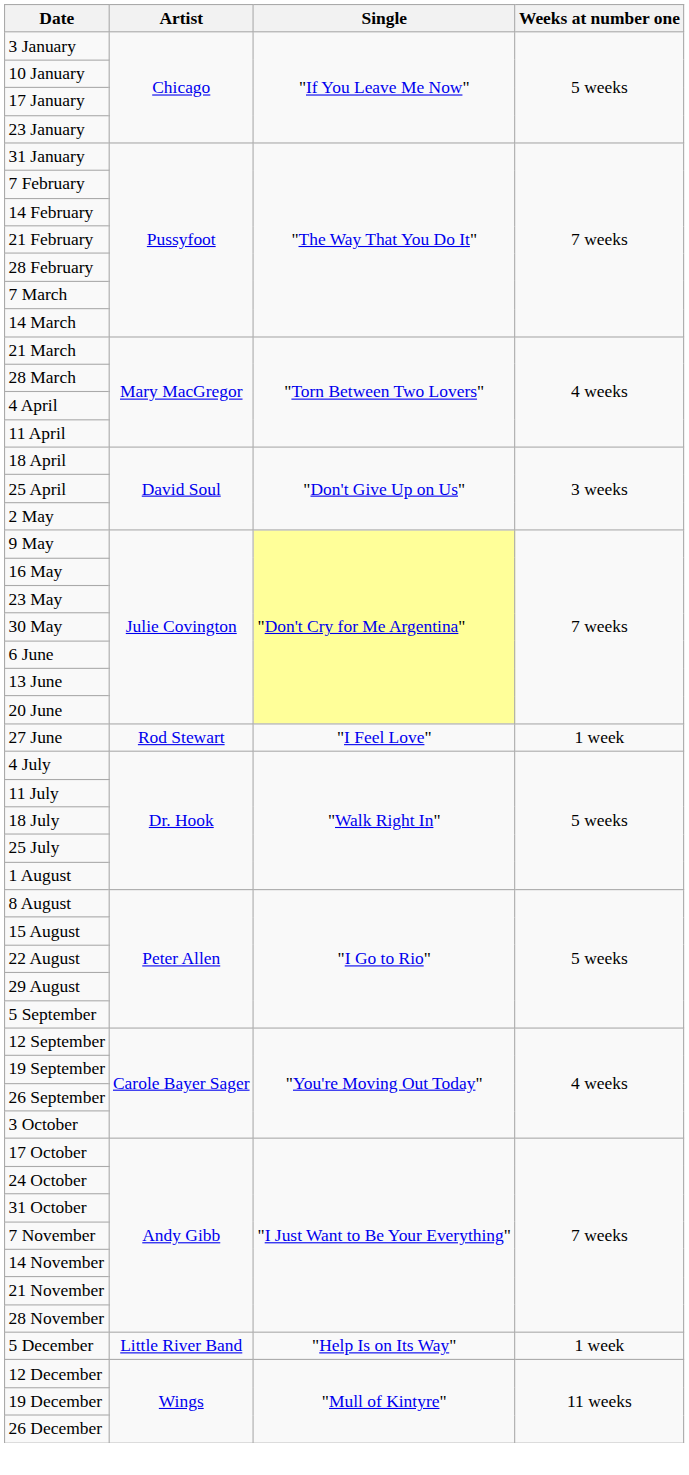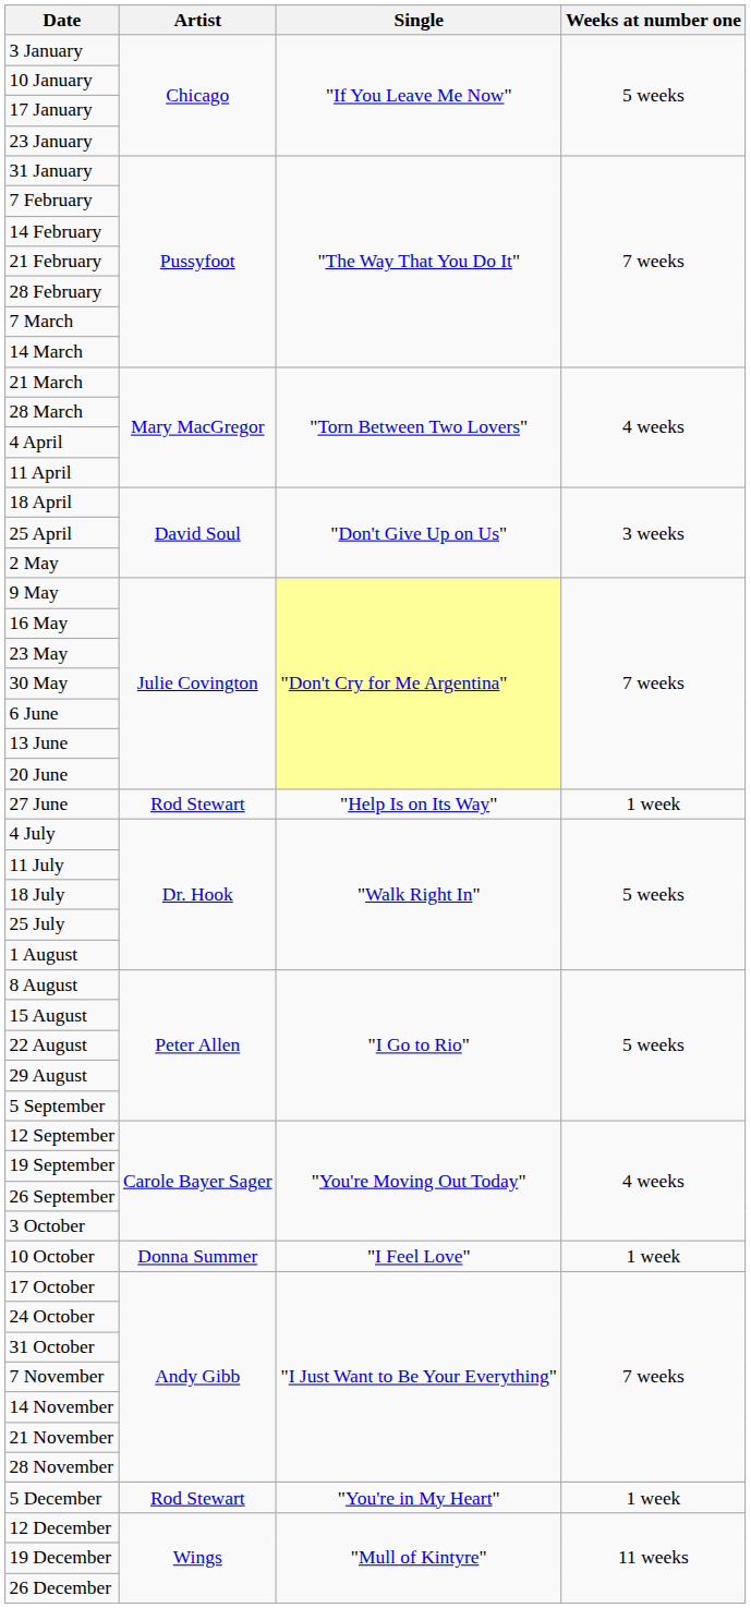27 June | Single: "I Feel Love" -> "Help Is on Its Way"
+ row: 10 October | Donna Summer | "I Feel Love" | 1 week
5 December | Artist: Little River Band -> Rod Stewart
5 December | Single: "Help Is on Its Way" -> "You're in My Heart"
